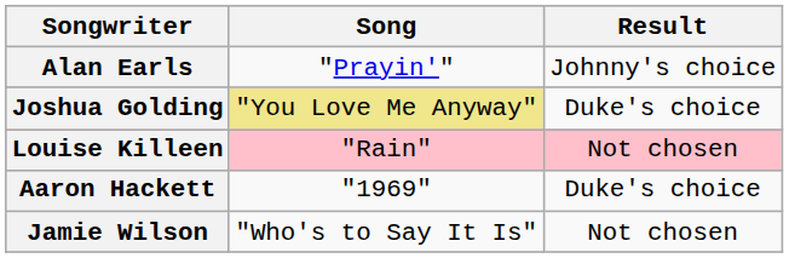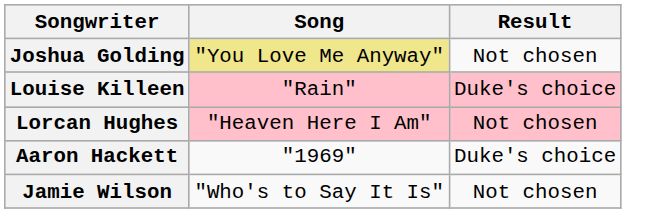- row: Alan Earls | "Prayin'" | Johnny's choice
Joshua Golding | Result: Duke's choice -> Not chosen
Louise Killeen | Result: Not chosen -> Duke's choice
+ row: Lorcan Hughes | "Heaven Here I Am" | Not chosen
